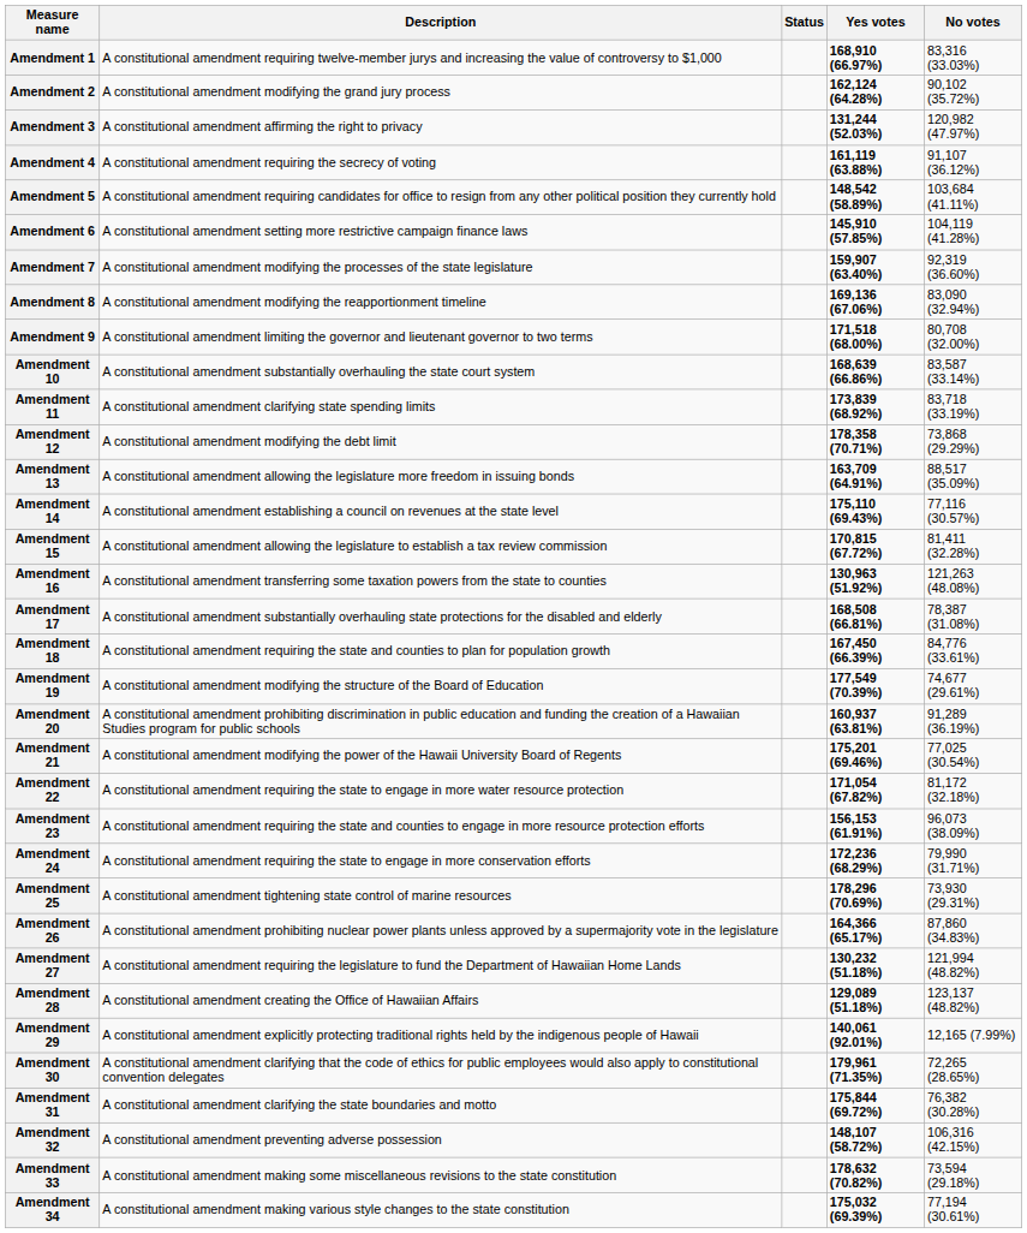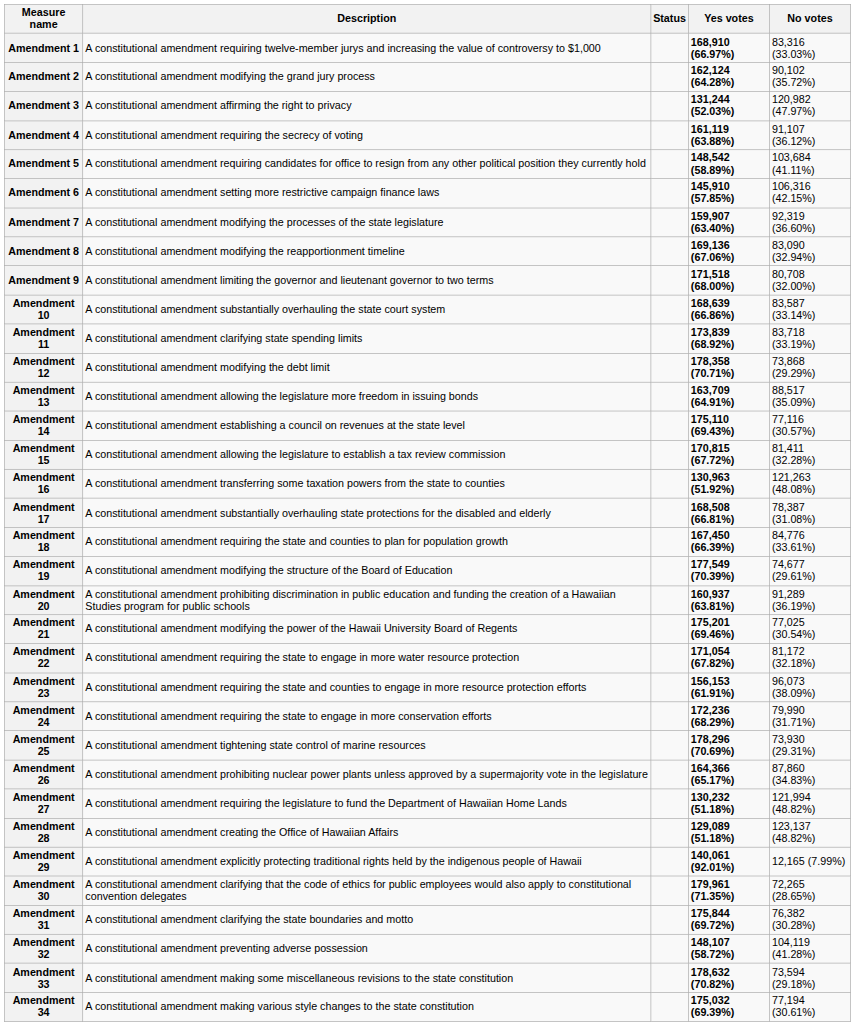Amendment 6 | No votes: 104,119 (41.28%) -> 106,316 (42.15%)
Amendment 32 | No votes: 106,316 (42.15%) -> 104,119 (41.28%)
